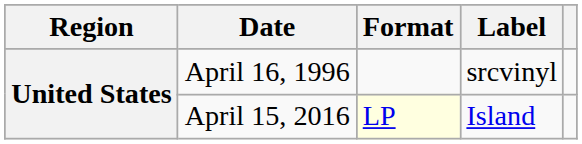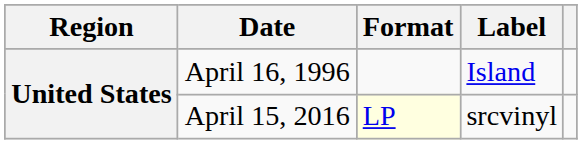April 16, 1996 | Label: srcvinyl -> Island
April 15, 2016 | Label: Island -> srcvinyl
